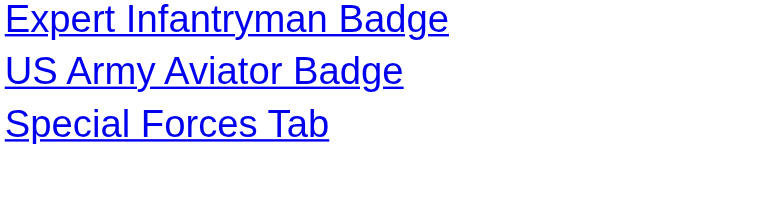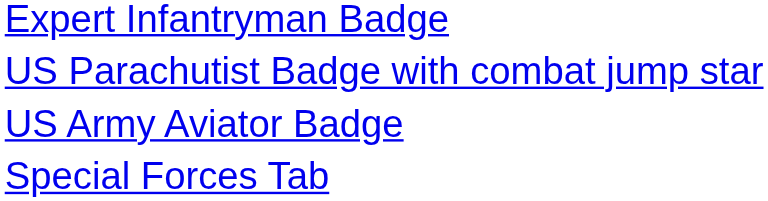+ row: US Parachutist Badge with combat jump star
